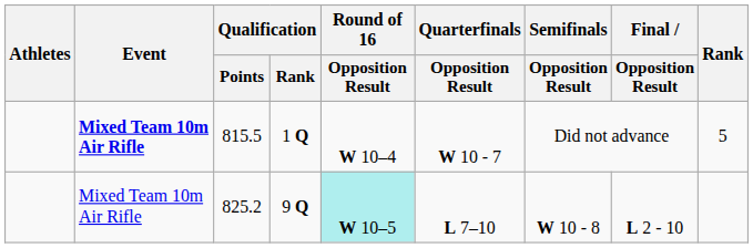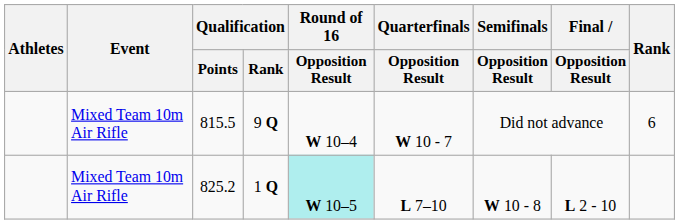815.5 | Event: bold -> normal
815.5 | Qualification / Rank: 1 Q -> 9 Q
815.5 | Rank: 5 -> 6
825.2 | Qualification / Rank: 9 Q -> 1 Q
